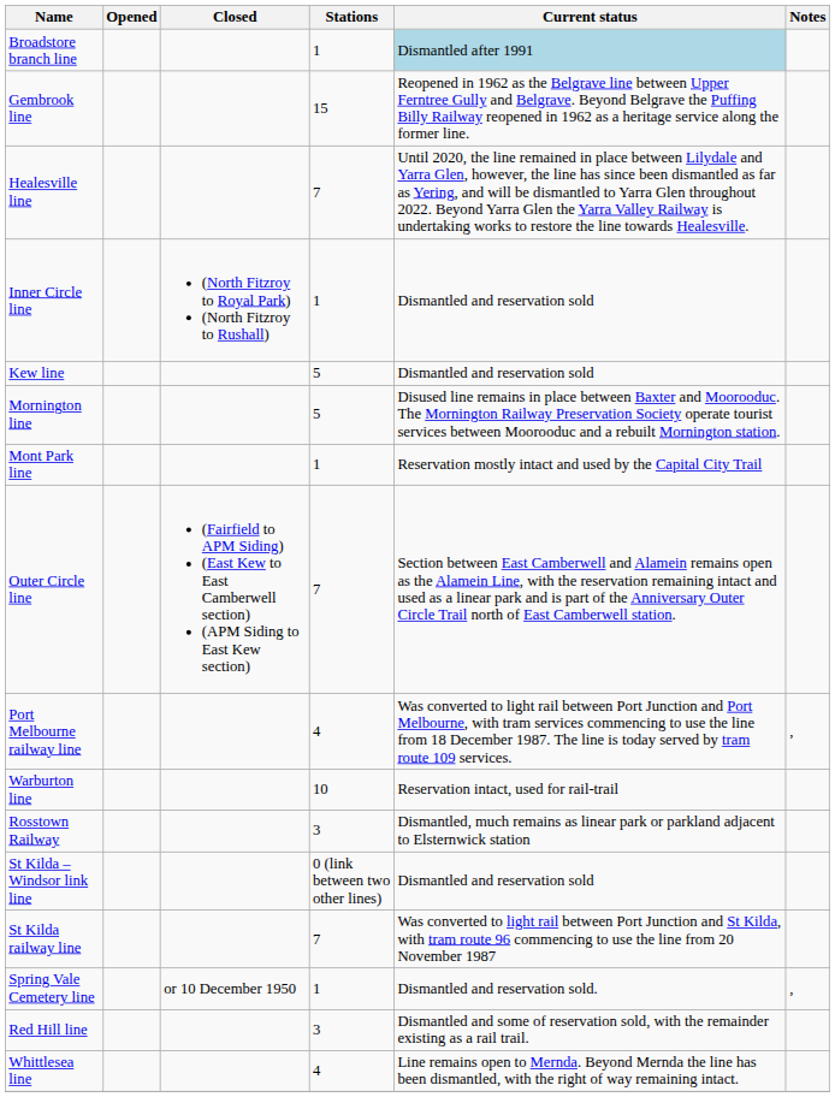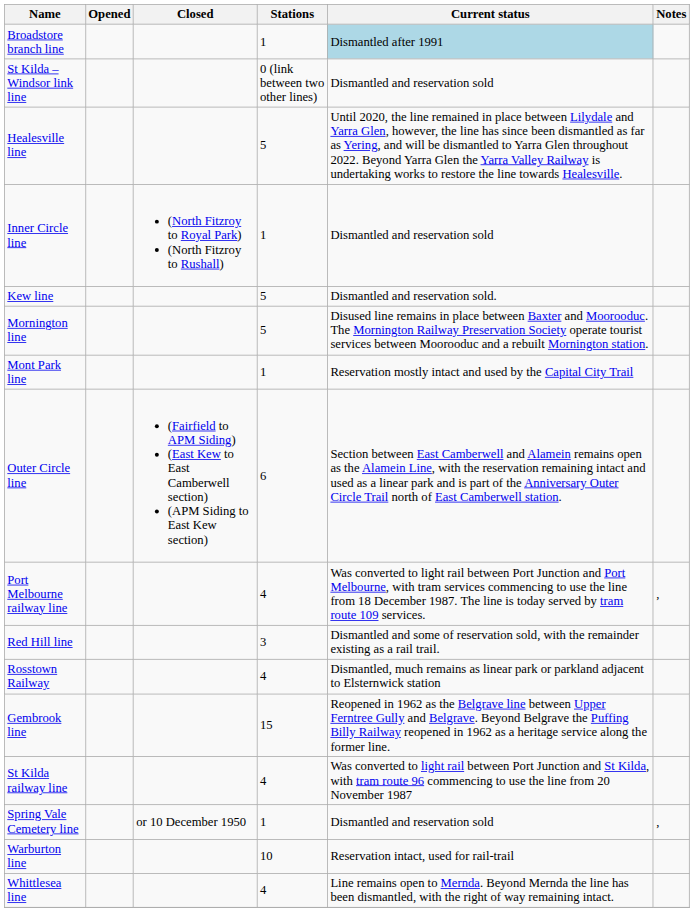rows swapped: Gembrook line <-> St Kilda – Windsor link line
Healesville line | Stations: 7 -> 5
Kew line | Current status: Dismantled and reservation sold -> Dismantled and reservation sold.
Outer Circle line | Stations: 7 -> 6
rows swapped: Red Hill line <-> Warburton line
Rosstown Railway | Stations: 3 -> 4
St Kilda railway line | Stations: 7 -> 4
Spring Vale Cemetery line | Current status: Dismantled and reservation sold. -> Dismantled and reservation sold
